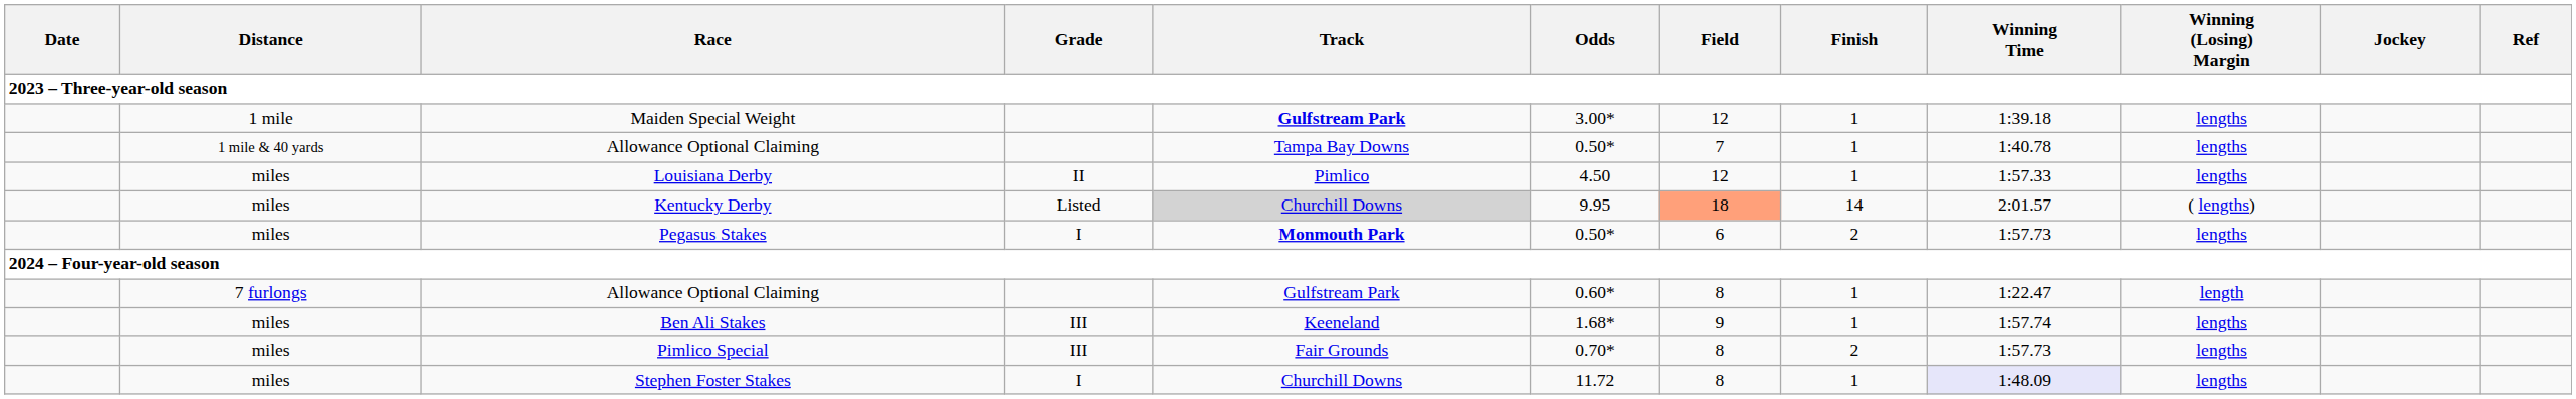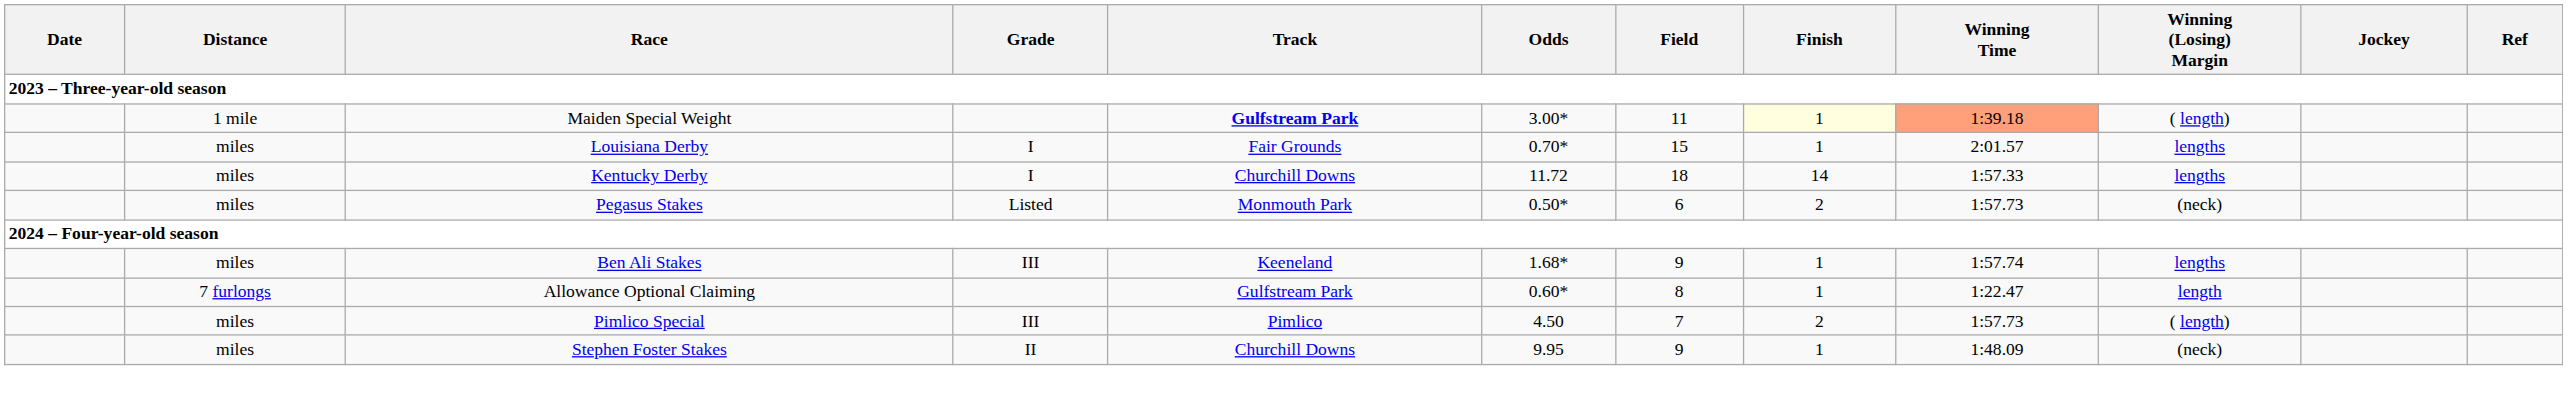Maiden Special Weight | Field: 12 -> 11
Maiden Special Weight | Finish: no background -> lightyellow background
Maiden Special Weight | Winning Time: no background -> lightsalmon background
Maiden Special Weight | Winning (Losing) Margin: lengths -> ( length)
- row: 1 mile & 40 yards | Allowance Optional Claiming | Tampa Bay Downs | 0.50* | 7 | 1 | 1:40.78 | lengths
Louisiana Derby | Grade: II -> I
Louisiana Derby | Track: Pimlico -> Fair Grounds
Louisiana Derby | Odds: 4.50 -> 0.70*
Louisiana Derby | Field: 12 -> 15
Louisiana Derby | Winning Time: 1:57.33 -> 2:01.57
Kentucky Derby | Grade: Listed -> I
Kentucky Derby | Track: lightgrey background -> no background
Kentucky Derby | Odds: 9.95 -> 11.72
Kentucky Derby | Field: lightsalmon background -> no background
Kentucky Derby | Winning Time: 2:01.57 -> 1:57.33
Kentucky Derby | Winning (Losing) Margin: ( lengths) -> lengths
Pegasus Stakes | Grade: I -> Listed
Pegasus Stakes | Track: bold -> normal
Pegasus Stakes | Winning (Losing) Margin: lengths -> (neck)
rows swapped: 7 furlongs / Allowance Optional Claiming <-> Ben Ali Stakes
Pimlico Special | Track: Fair Grounds -> Pimlico
Pimlico Special | Odds: 0.70* -> 4.50
Pimlico Special | Field: 8 -> 7
Pimlico Special | Winning (Losing) Margin: lengths -> ( length)
Stephen Foster Stakes | Grade: I -> II
Stephen Foster Stakes | Odds: 11.72 -> 9.95
Stephen Foster Stakes | Field: 8 -> 9
Stephen Foster Stakes | Winning Time: lavender background -> no background
Stephen Foster Stakes | Winning (Losing) Margin: lengths -> (neck)
